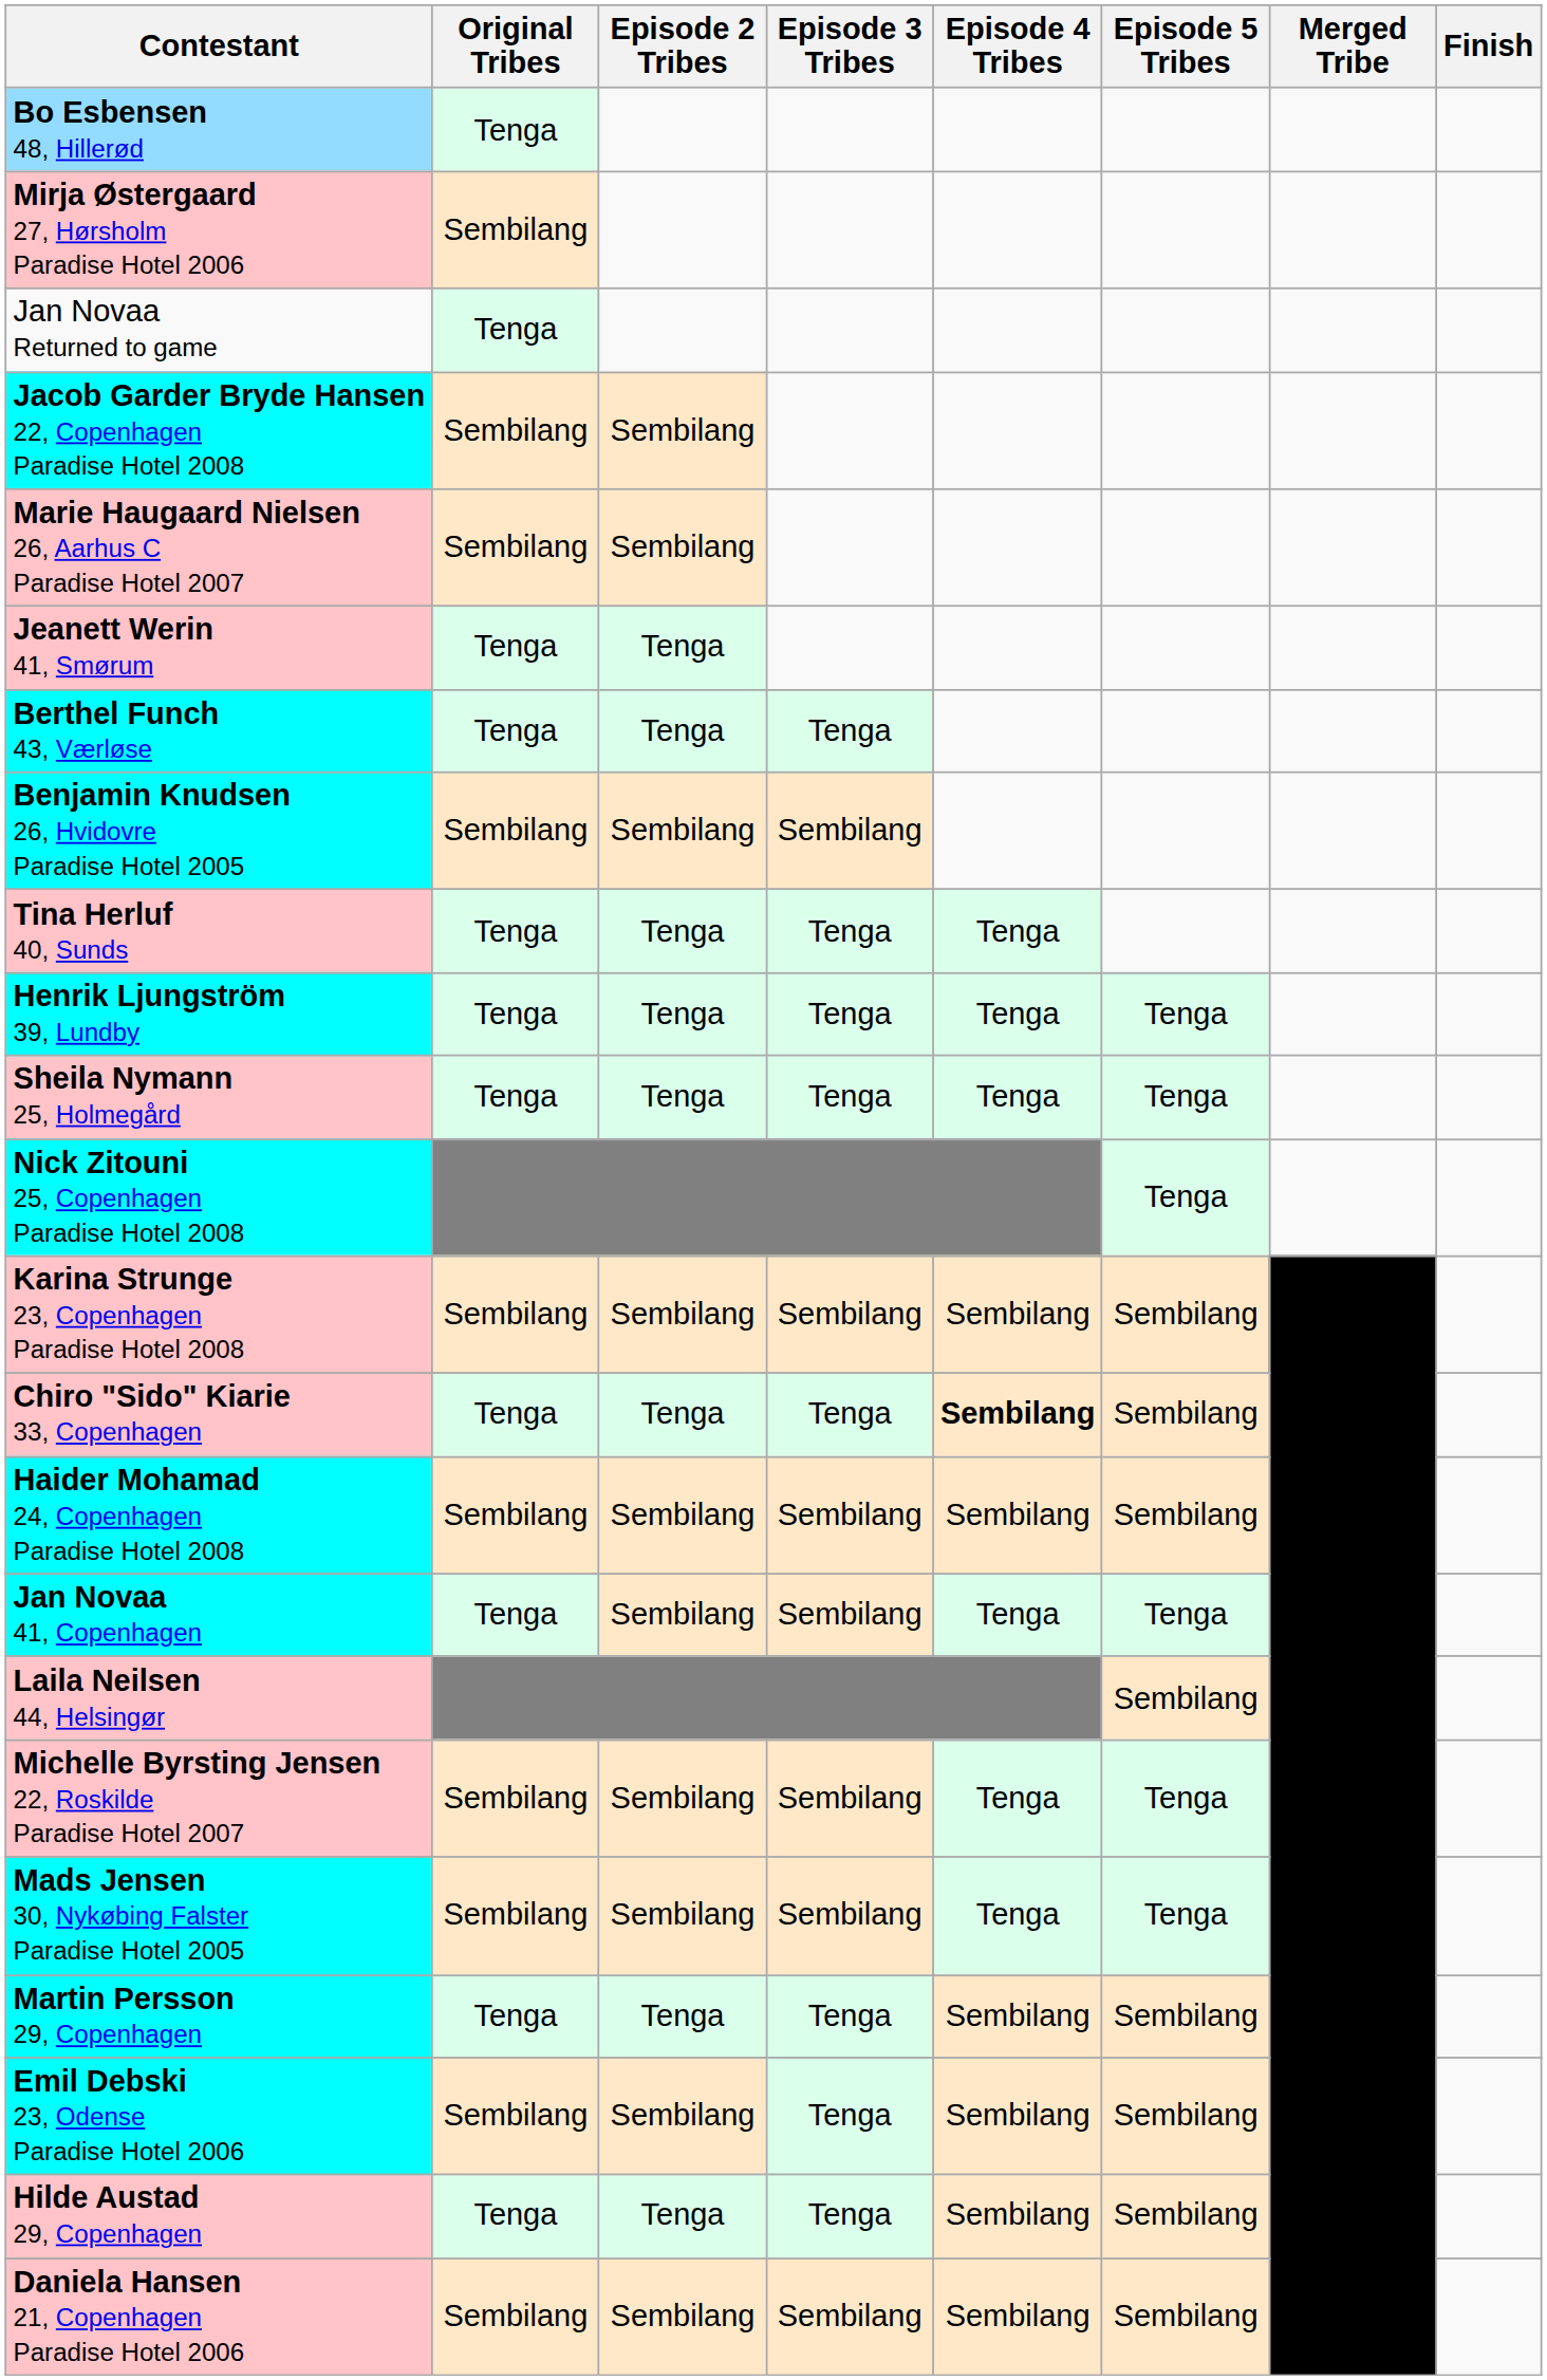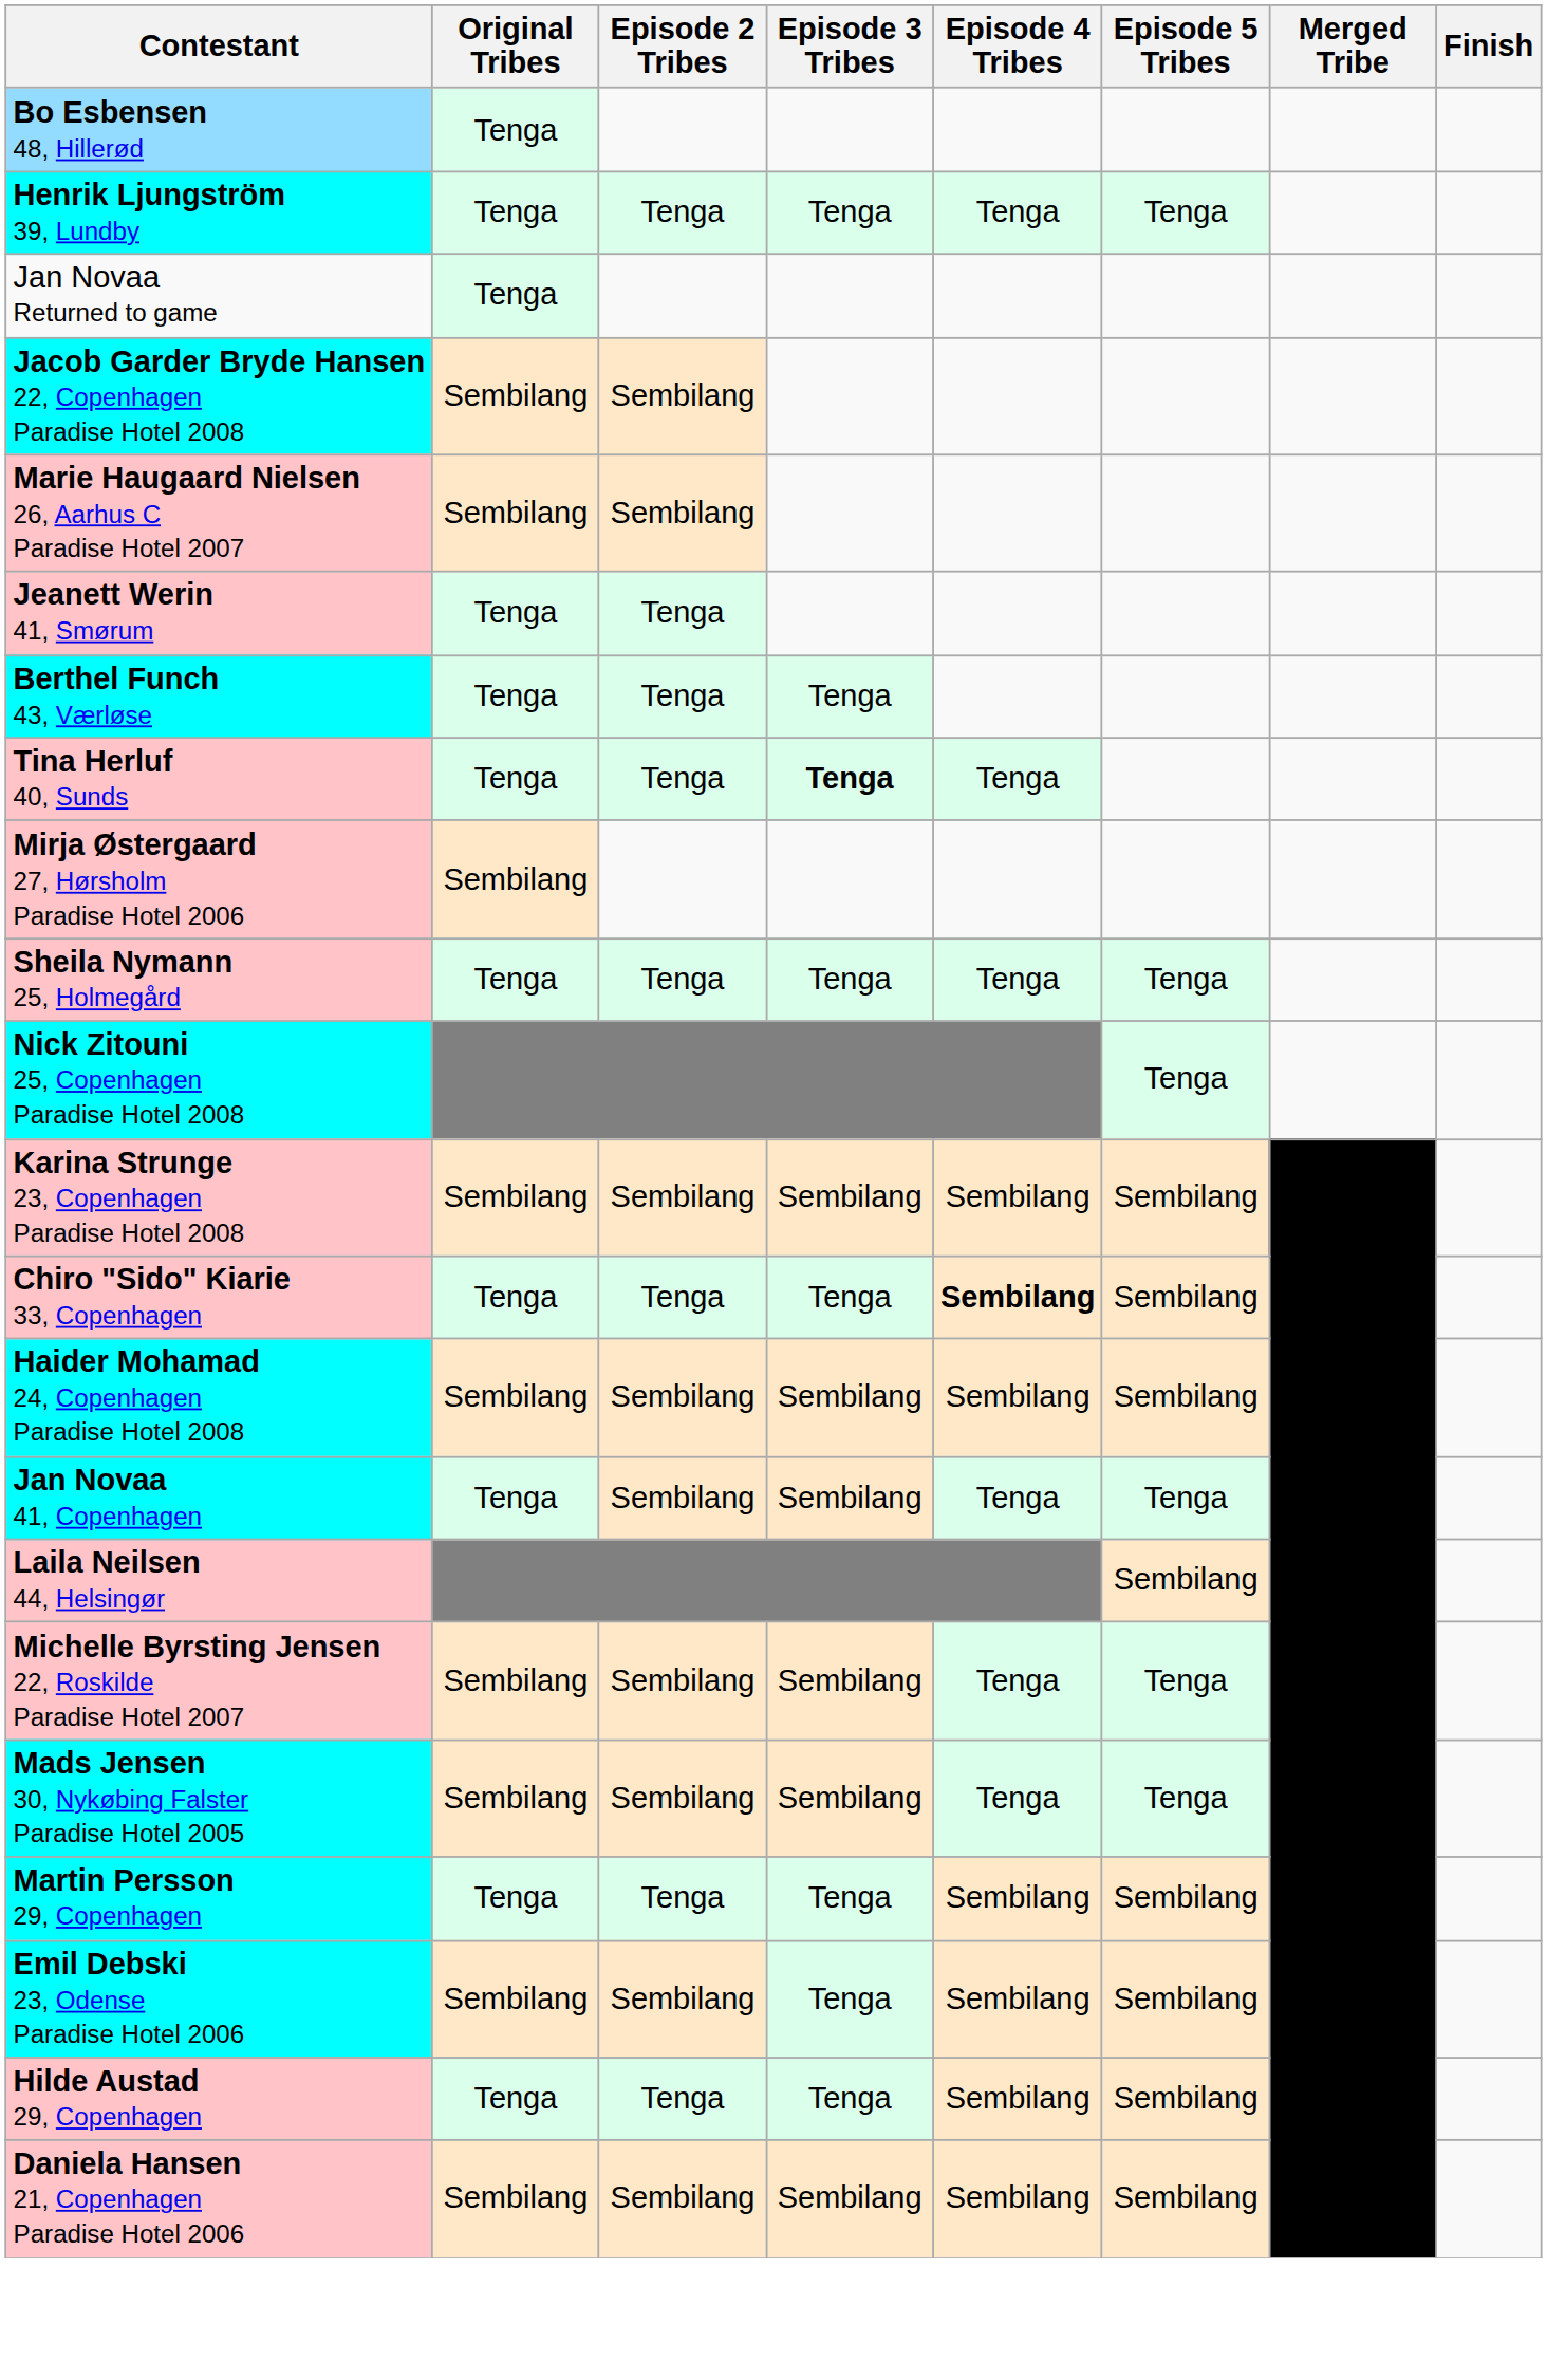rows swapped: Mirja Østergaard 27, Hørsholm Paradise Hotel 2006 <-> Henrik Ljungström 39, Lundby
- row: Benjamin Knudsen 26, Hvidovre Paradise Hotel 2005 | Sembilang | Sembilang | Sembilang
Tina Herluf 40, Sunds | Episode 3 Tribes: normal -> bold
